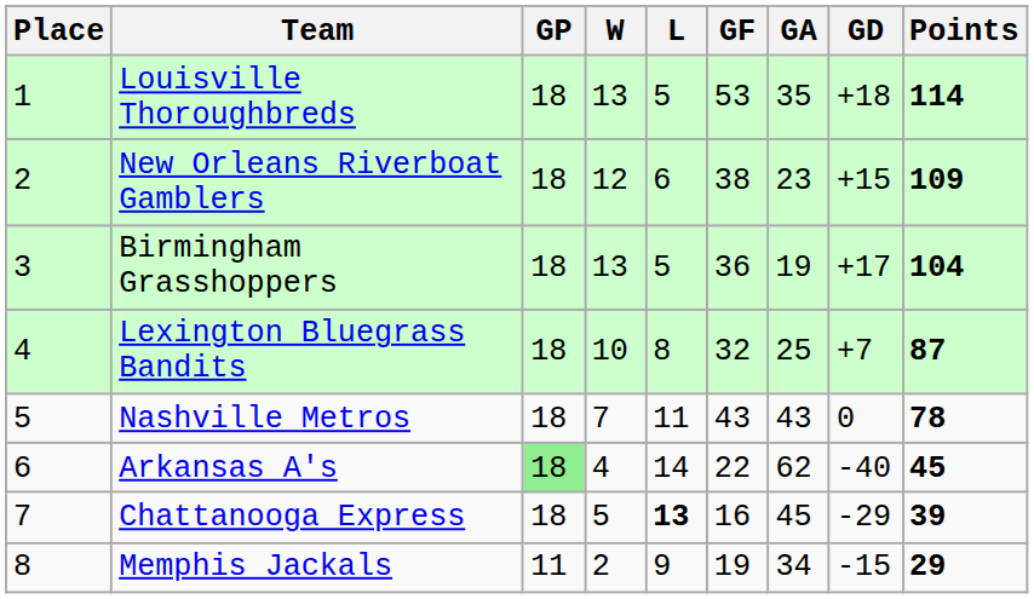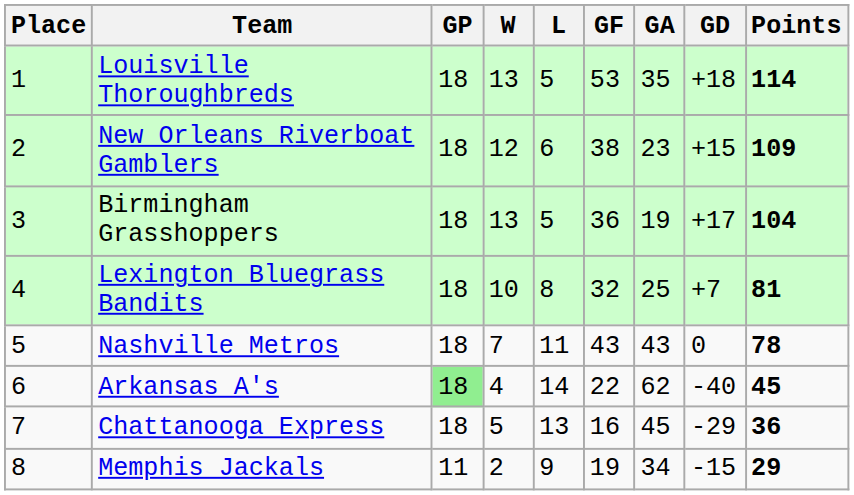Lexington Bluegrass Bandits | Points: 87 -> 81
Chattanooga Express | L: bold -> normal
Chattanooga Express | Points: 39 -> 36
